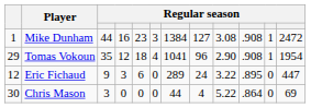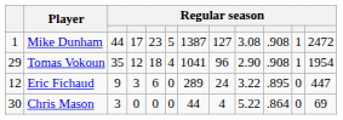Mike Dunham | column 4: 16 -> 17
Mike Dunham | column 6: 3 -> 5
Mike Dunham | column 7: 1384 -> 1387
